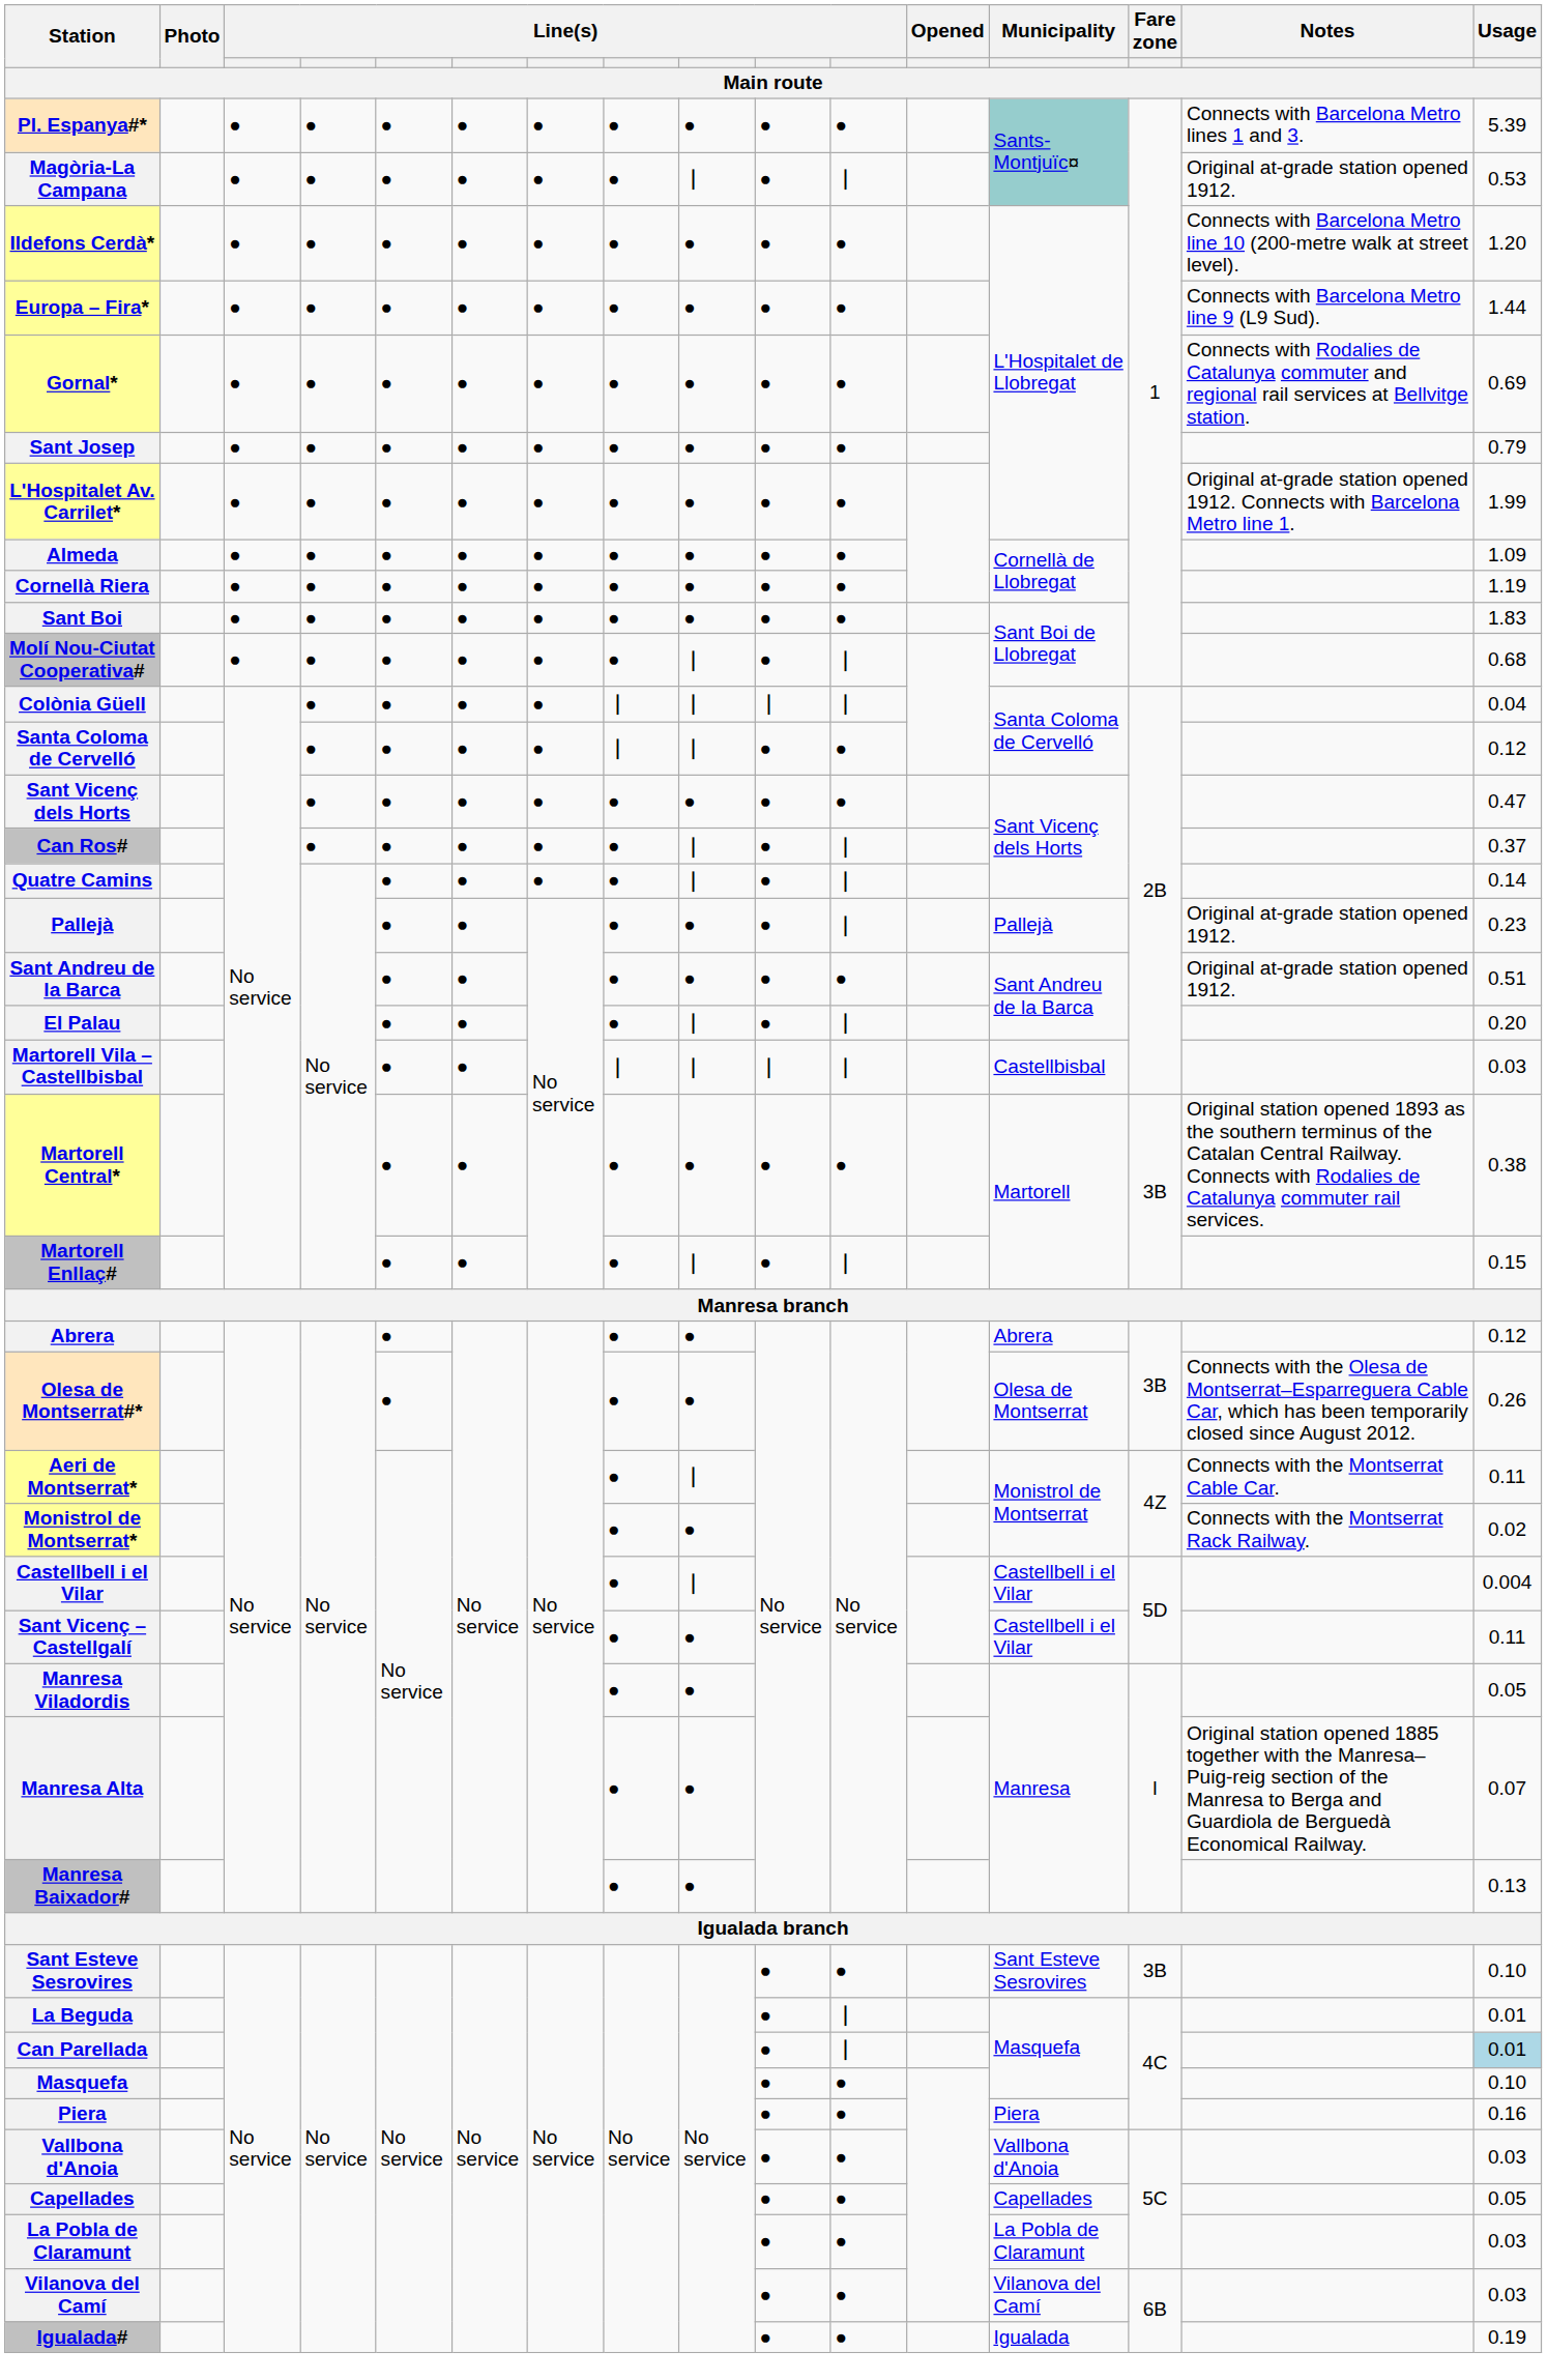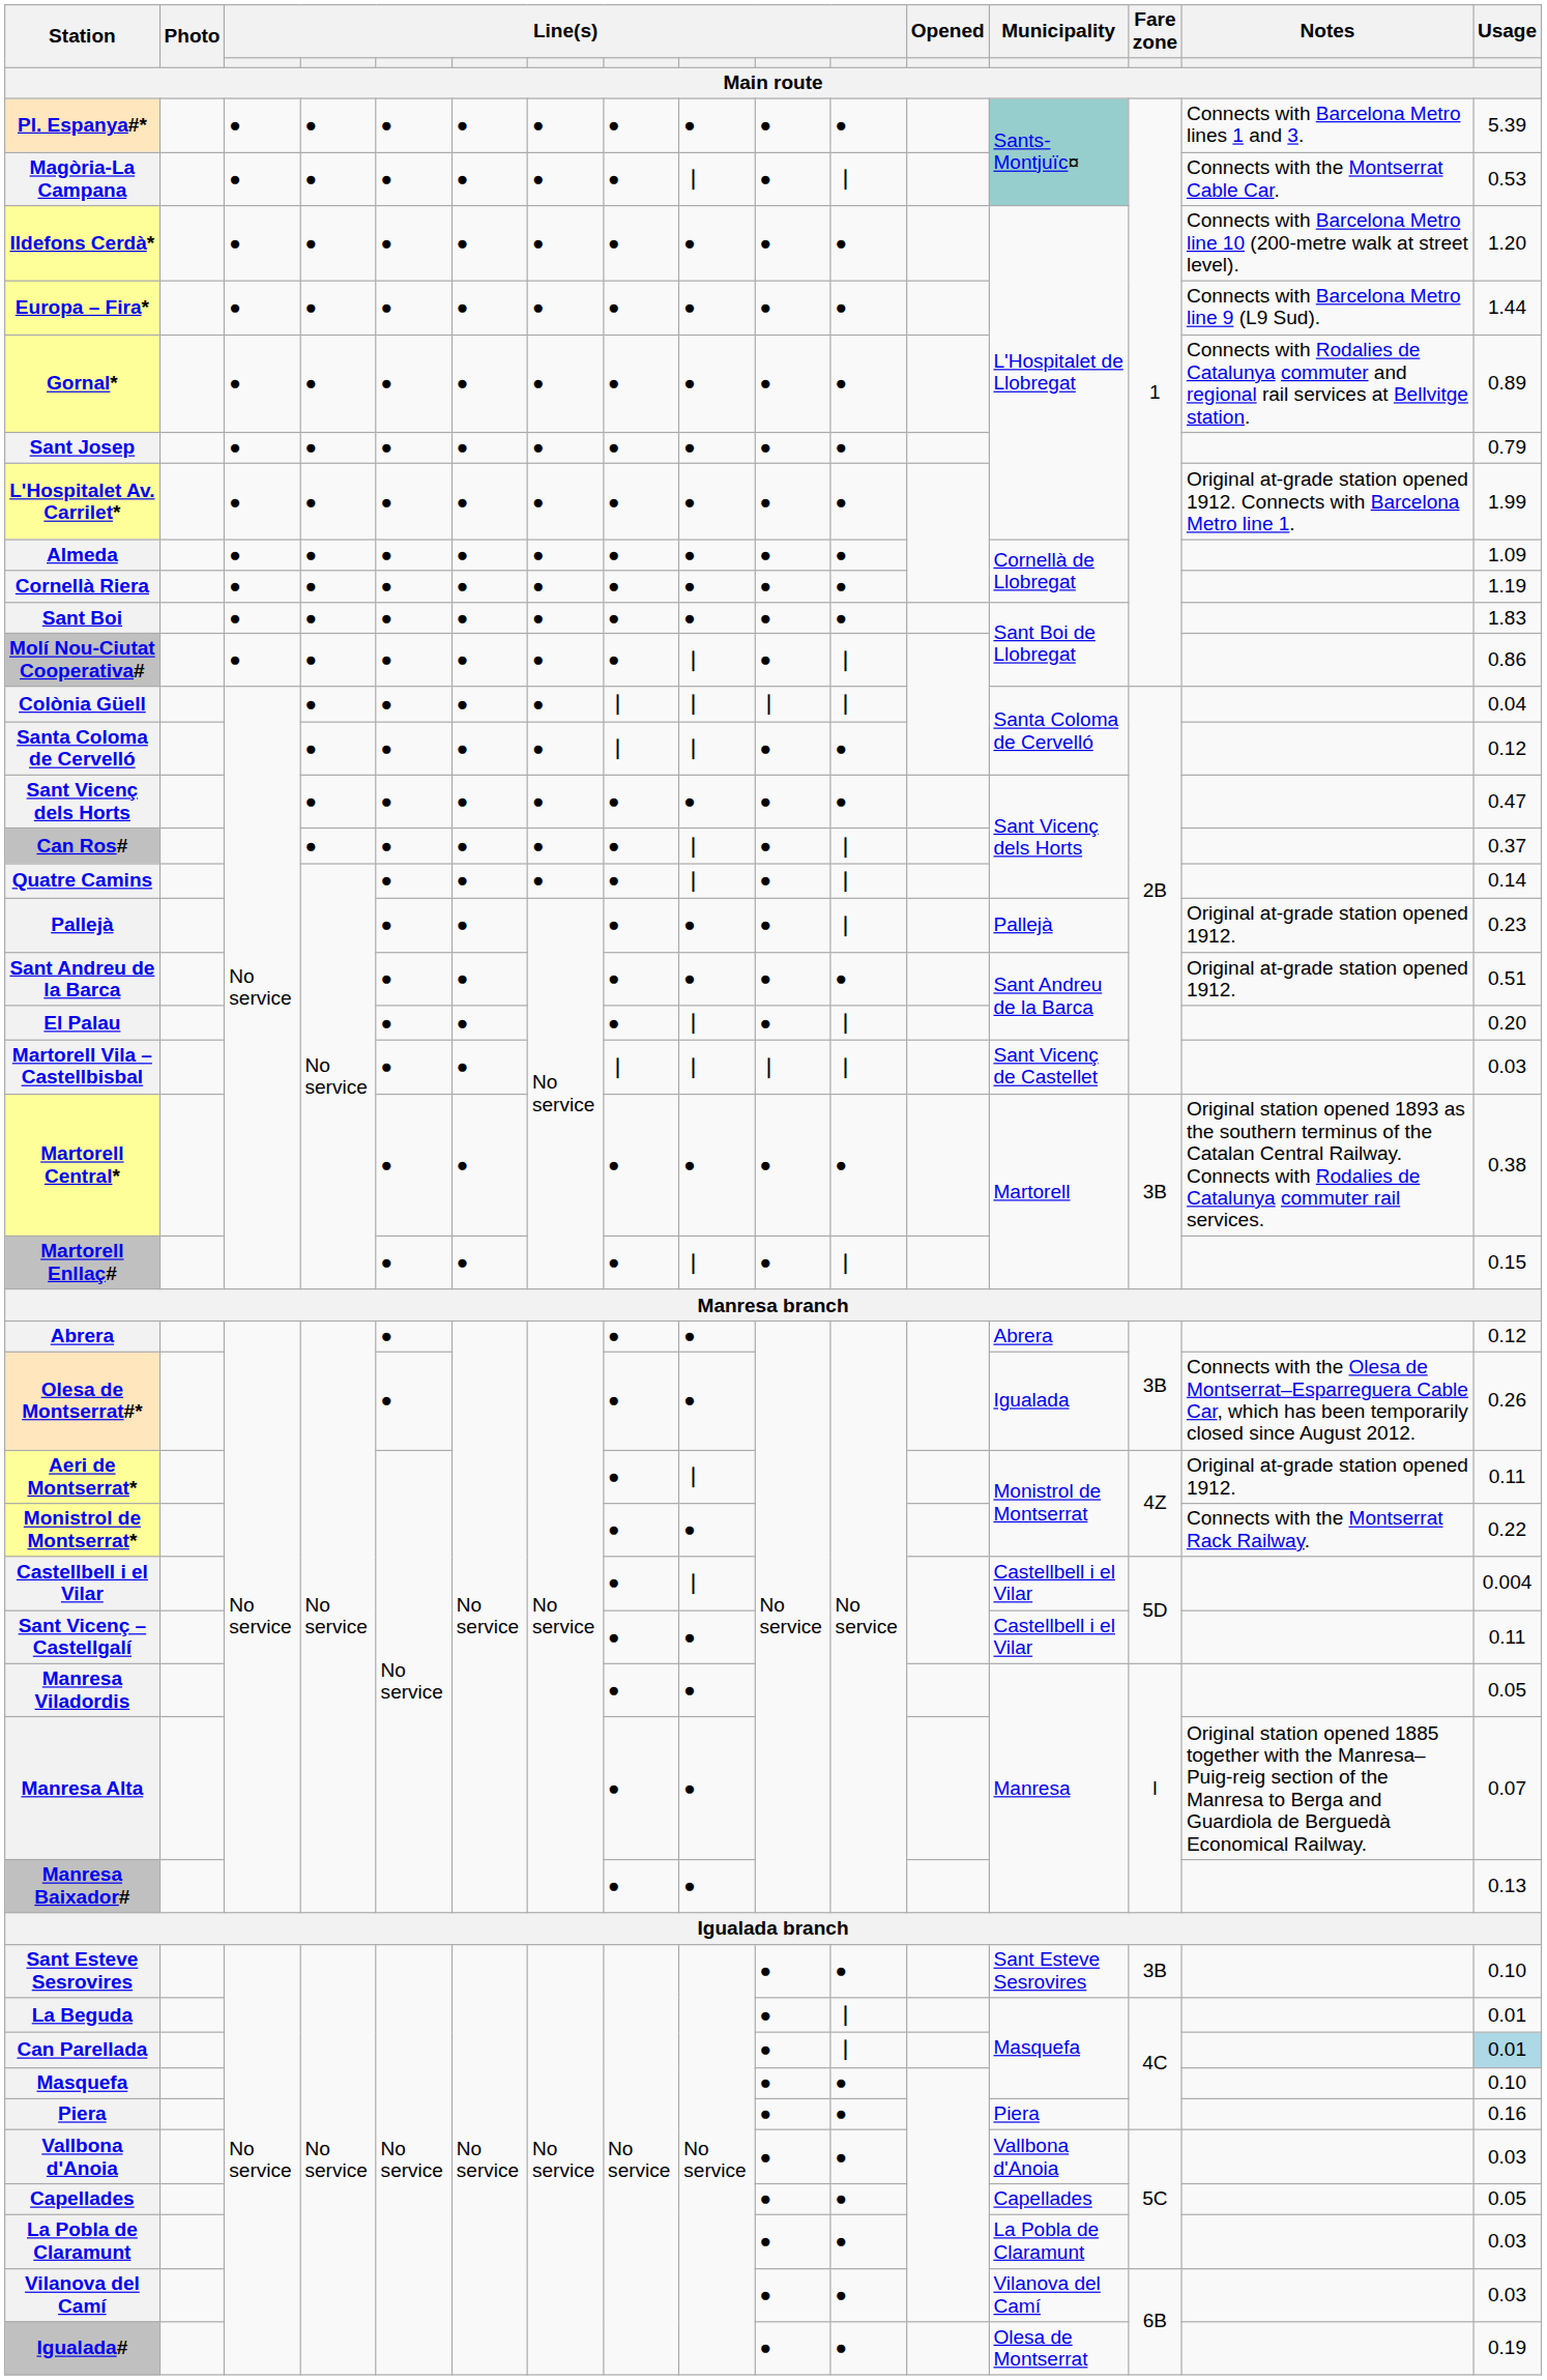Magòria-La Campana | Notes: Original at-grade station opened 1912. -> Connects with the Montserrat Cable Car.
Gornal* | Usage: 0.69 -> 0.89
Molí Nou-Ciutat Cooperativa# | Usage: 0.68 -> 0.86
Martorell Vila – Castellbisbal | Municipality: Castellbisbal -> Sant Vicenç de Castellet
Olesa de Montserrat#* | Municipality: Olesa de Montserrat -> Igualada
Aeri de Montserrat* | Notes: Connects with the Montserrat Cable Car. -> Original at-grade station opened 1912.
Monistrol de Montserrat* | Usage: 0.02 -> 0.22
Igualada# | Municipality: Igualada -> Olesa de Montserrat
